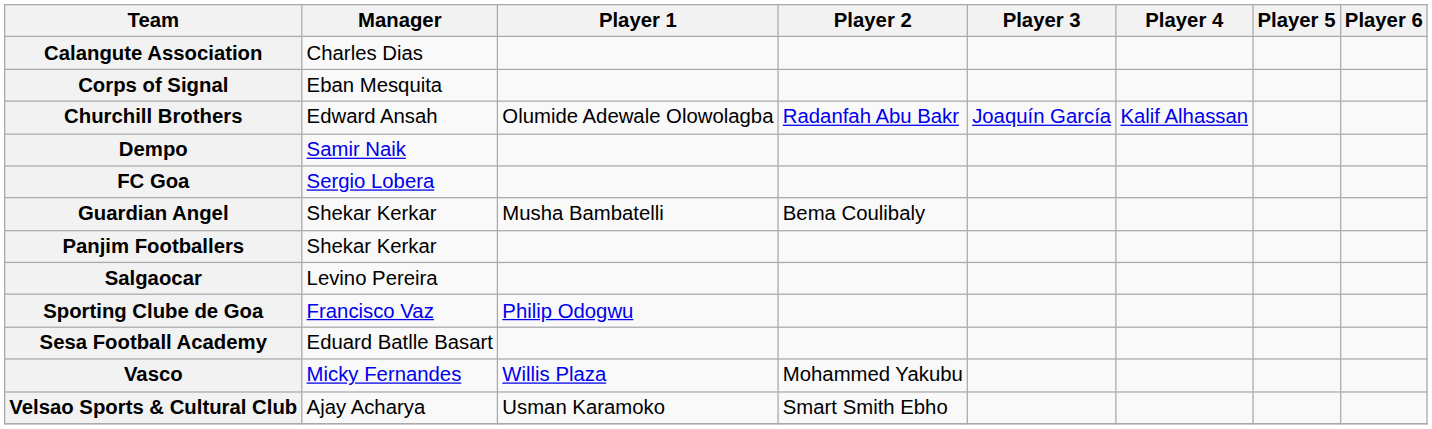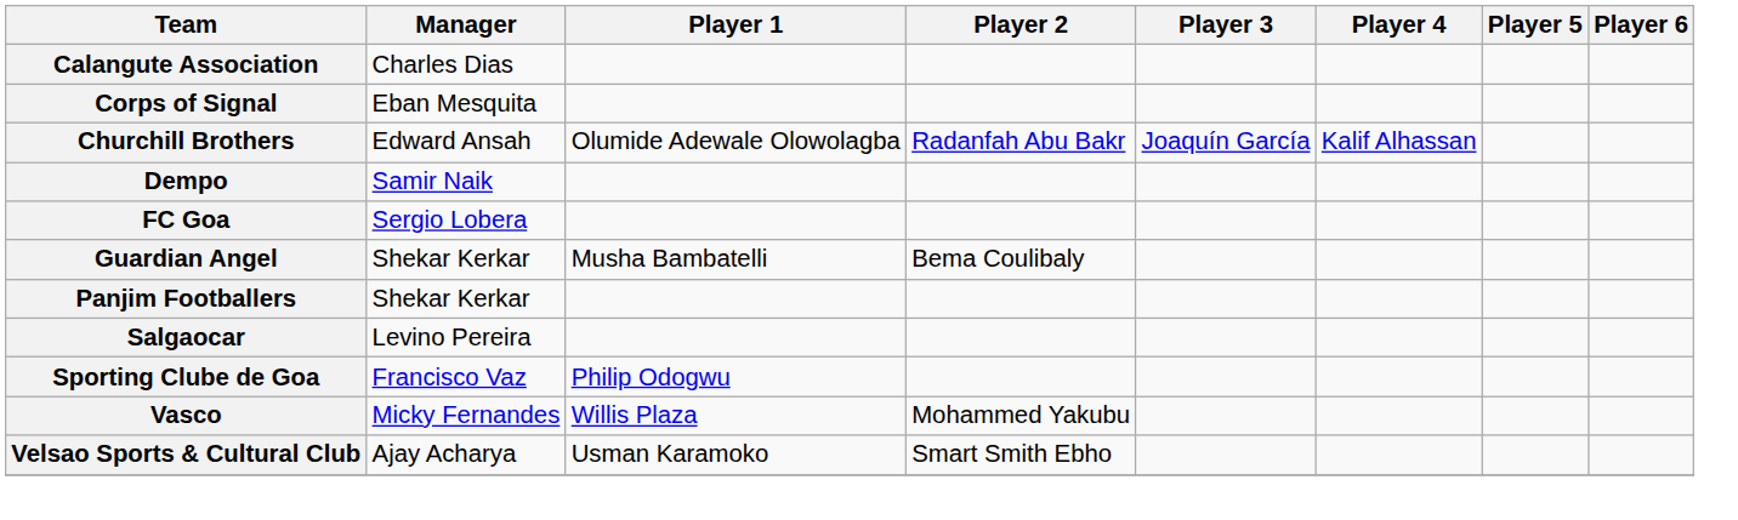- row: Sesa Football Academy | Eduard Batlle Basart
